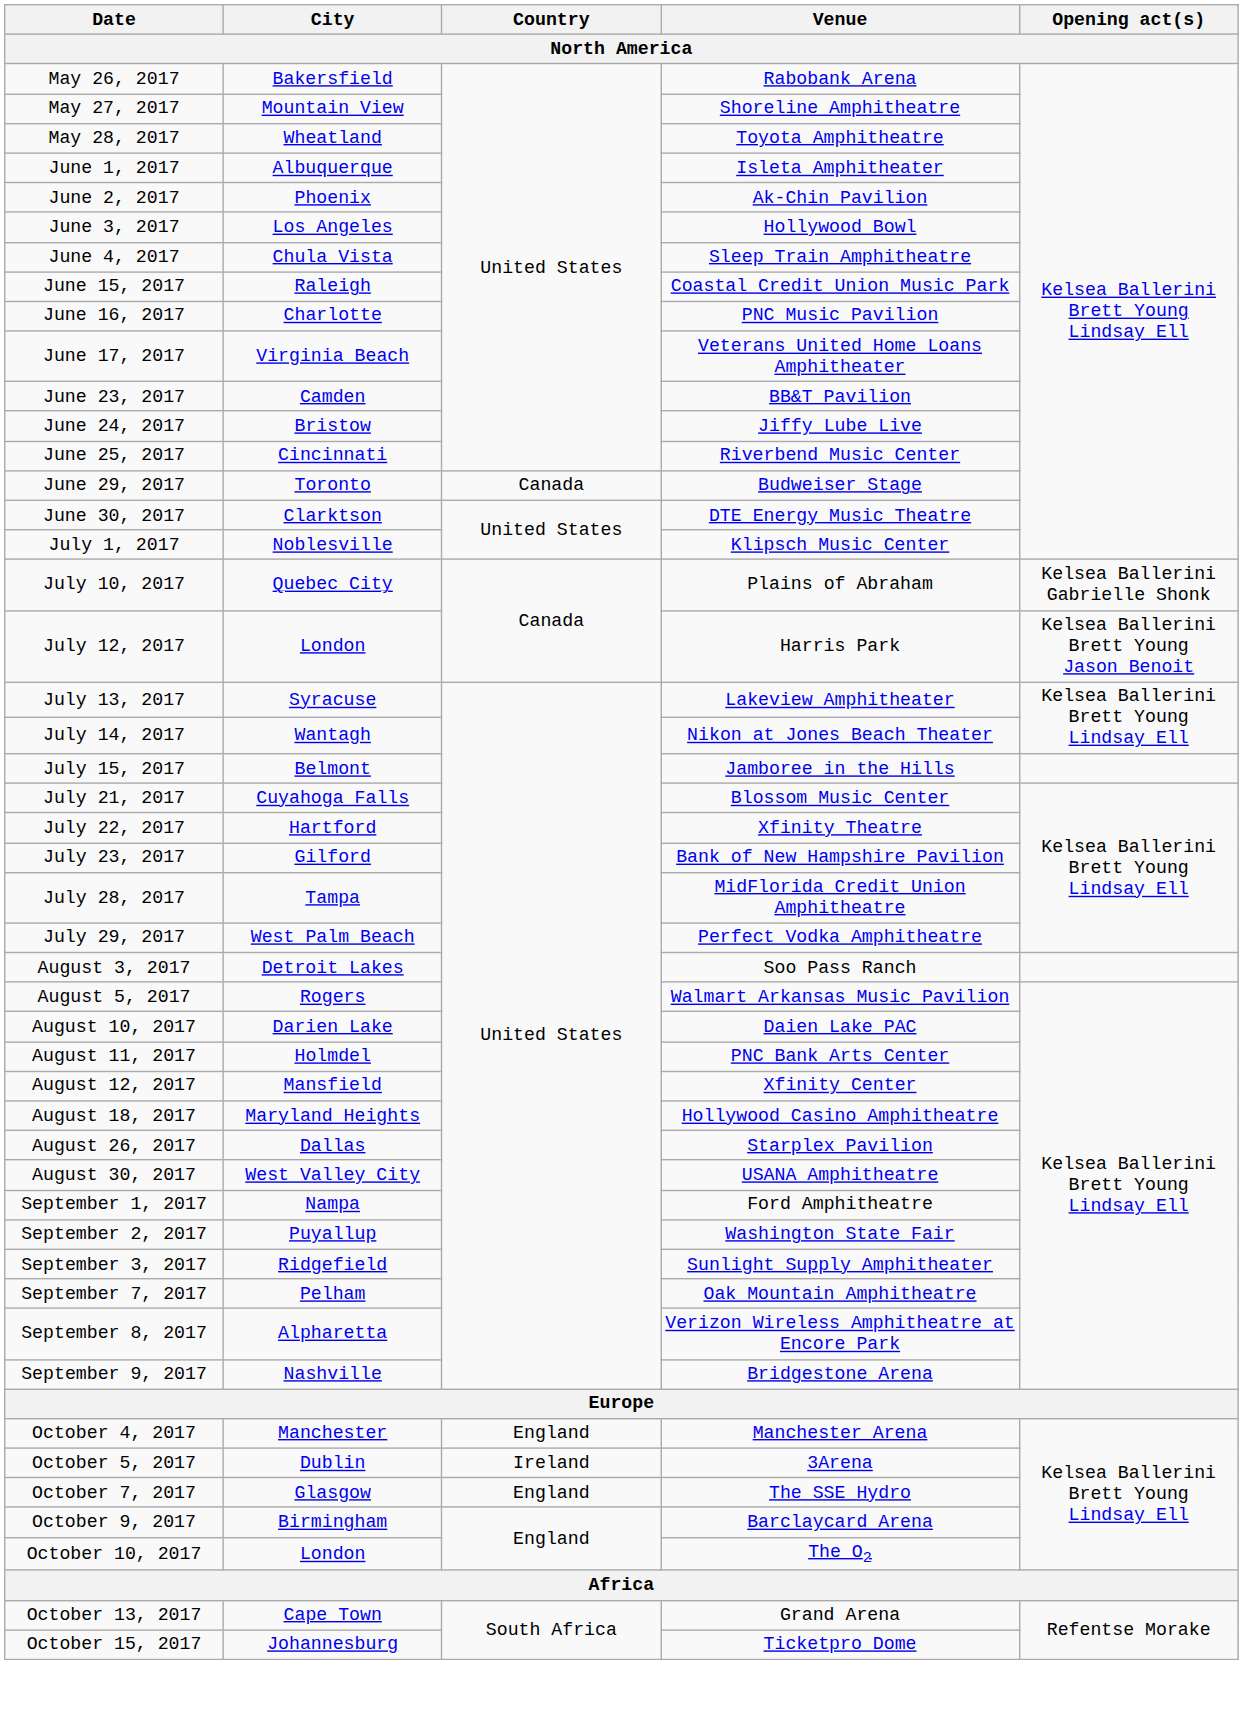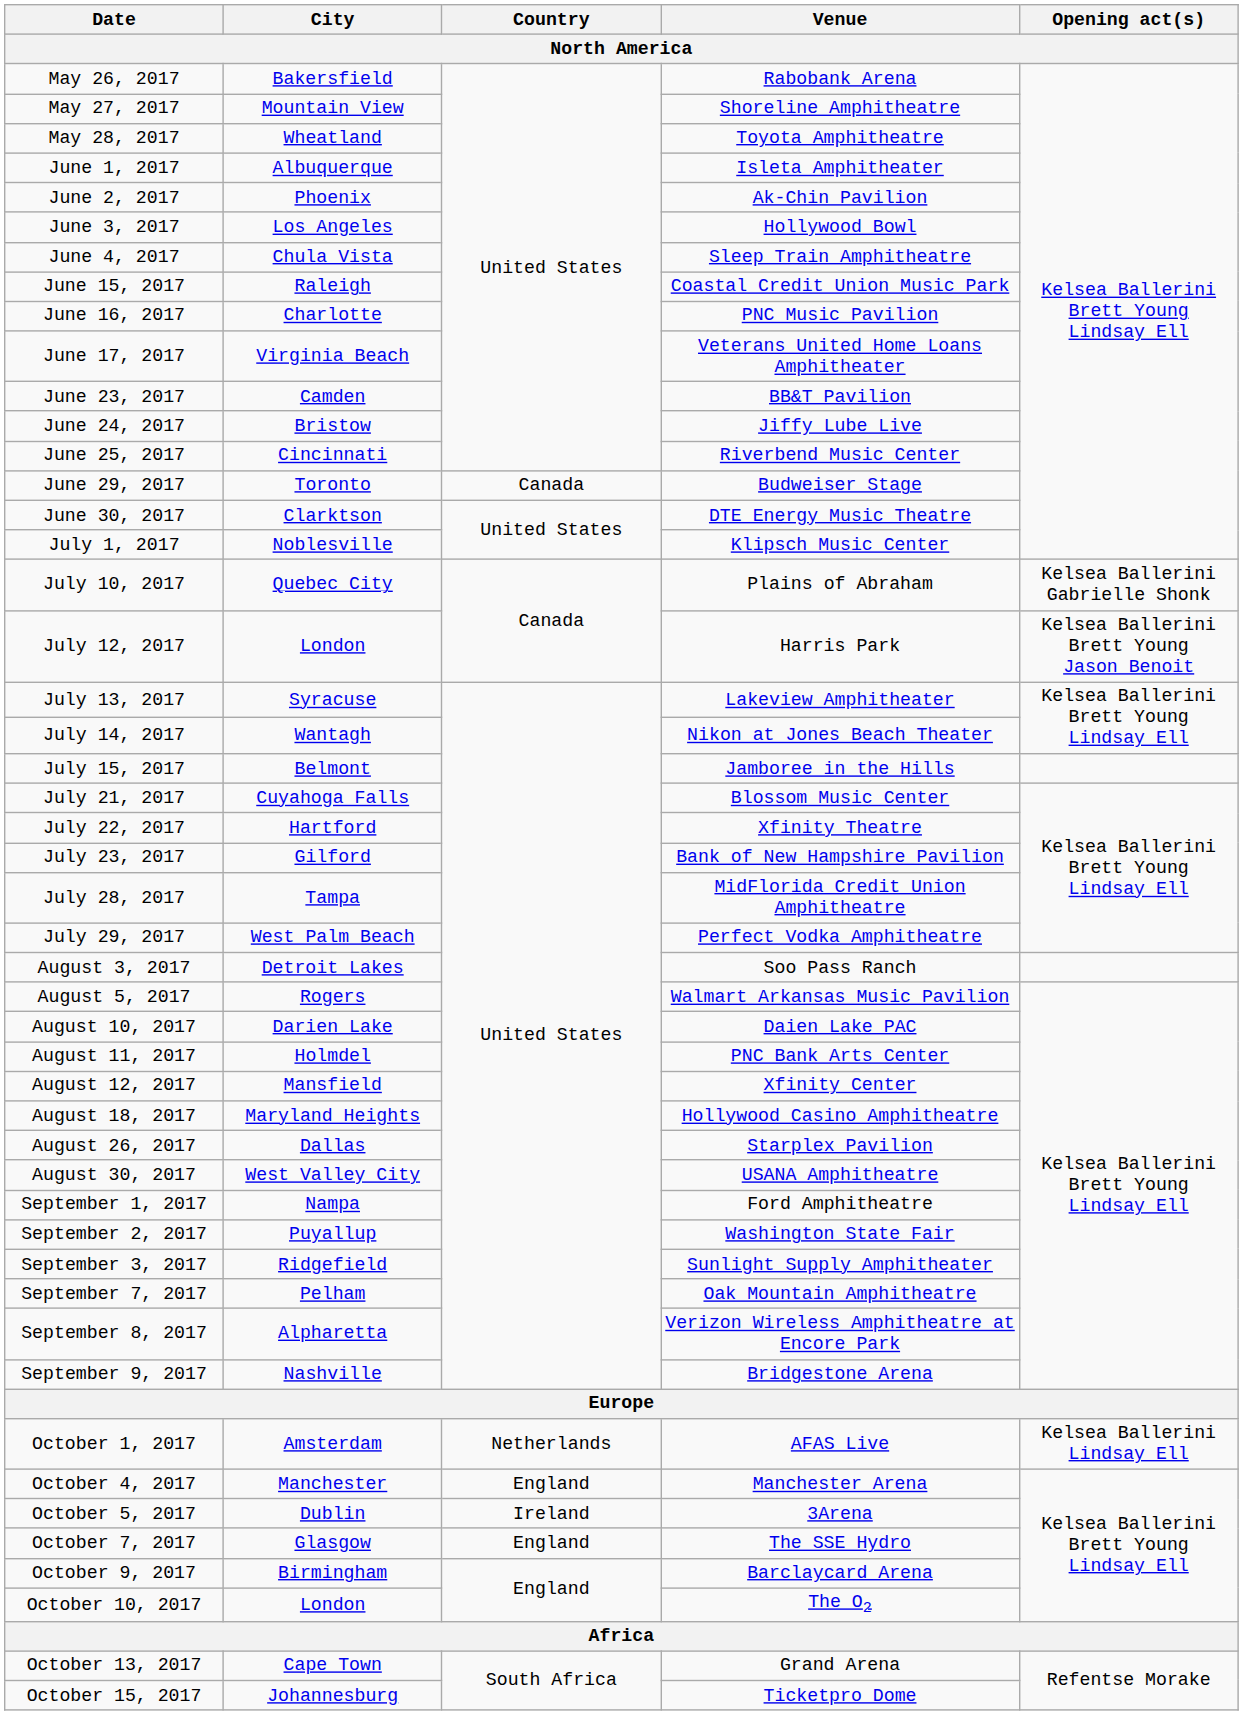+ row: October 1, 2017 | Amsterdam | Netherlands | AFAS Live | Kelsea Ballerini Lindsay Ell
